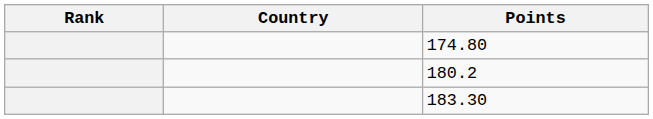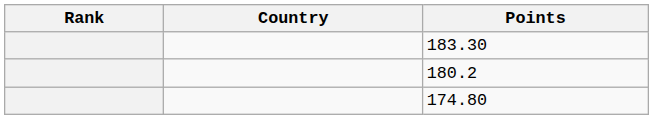rows swapped: 183.30 <-> 174.80
